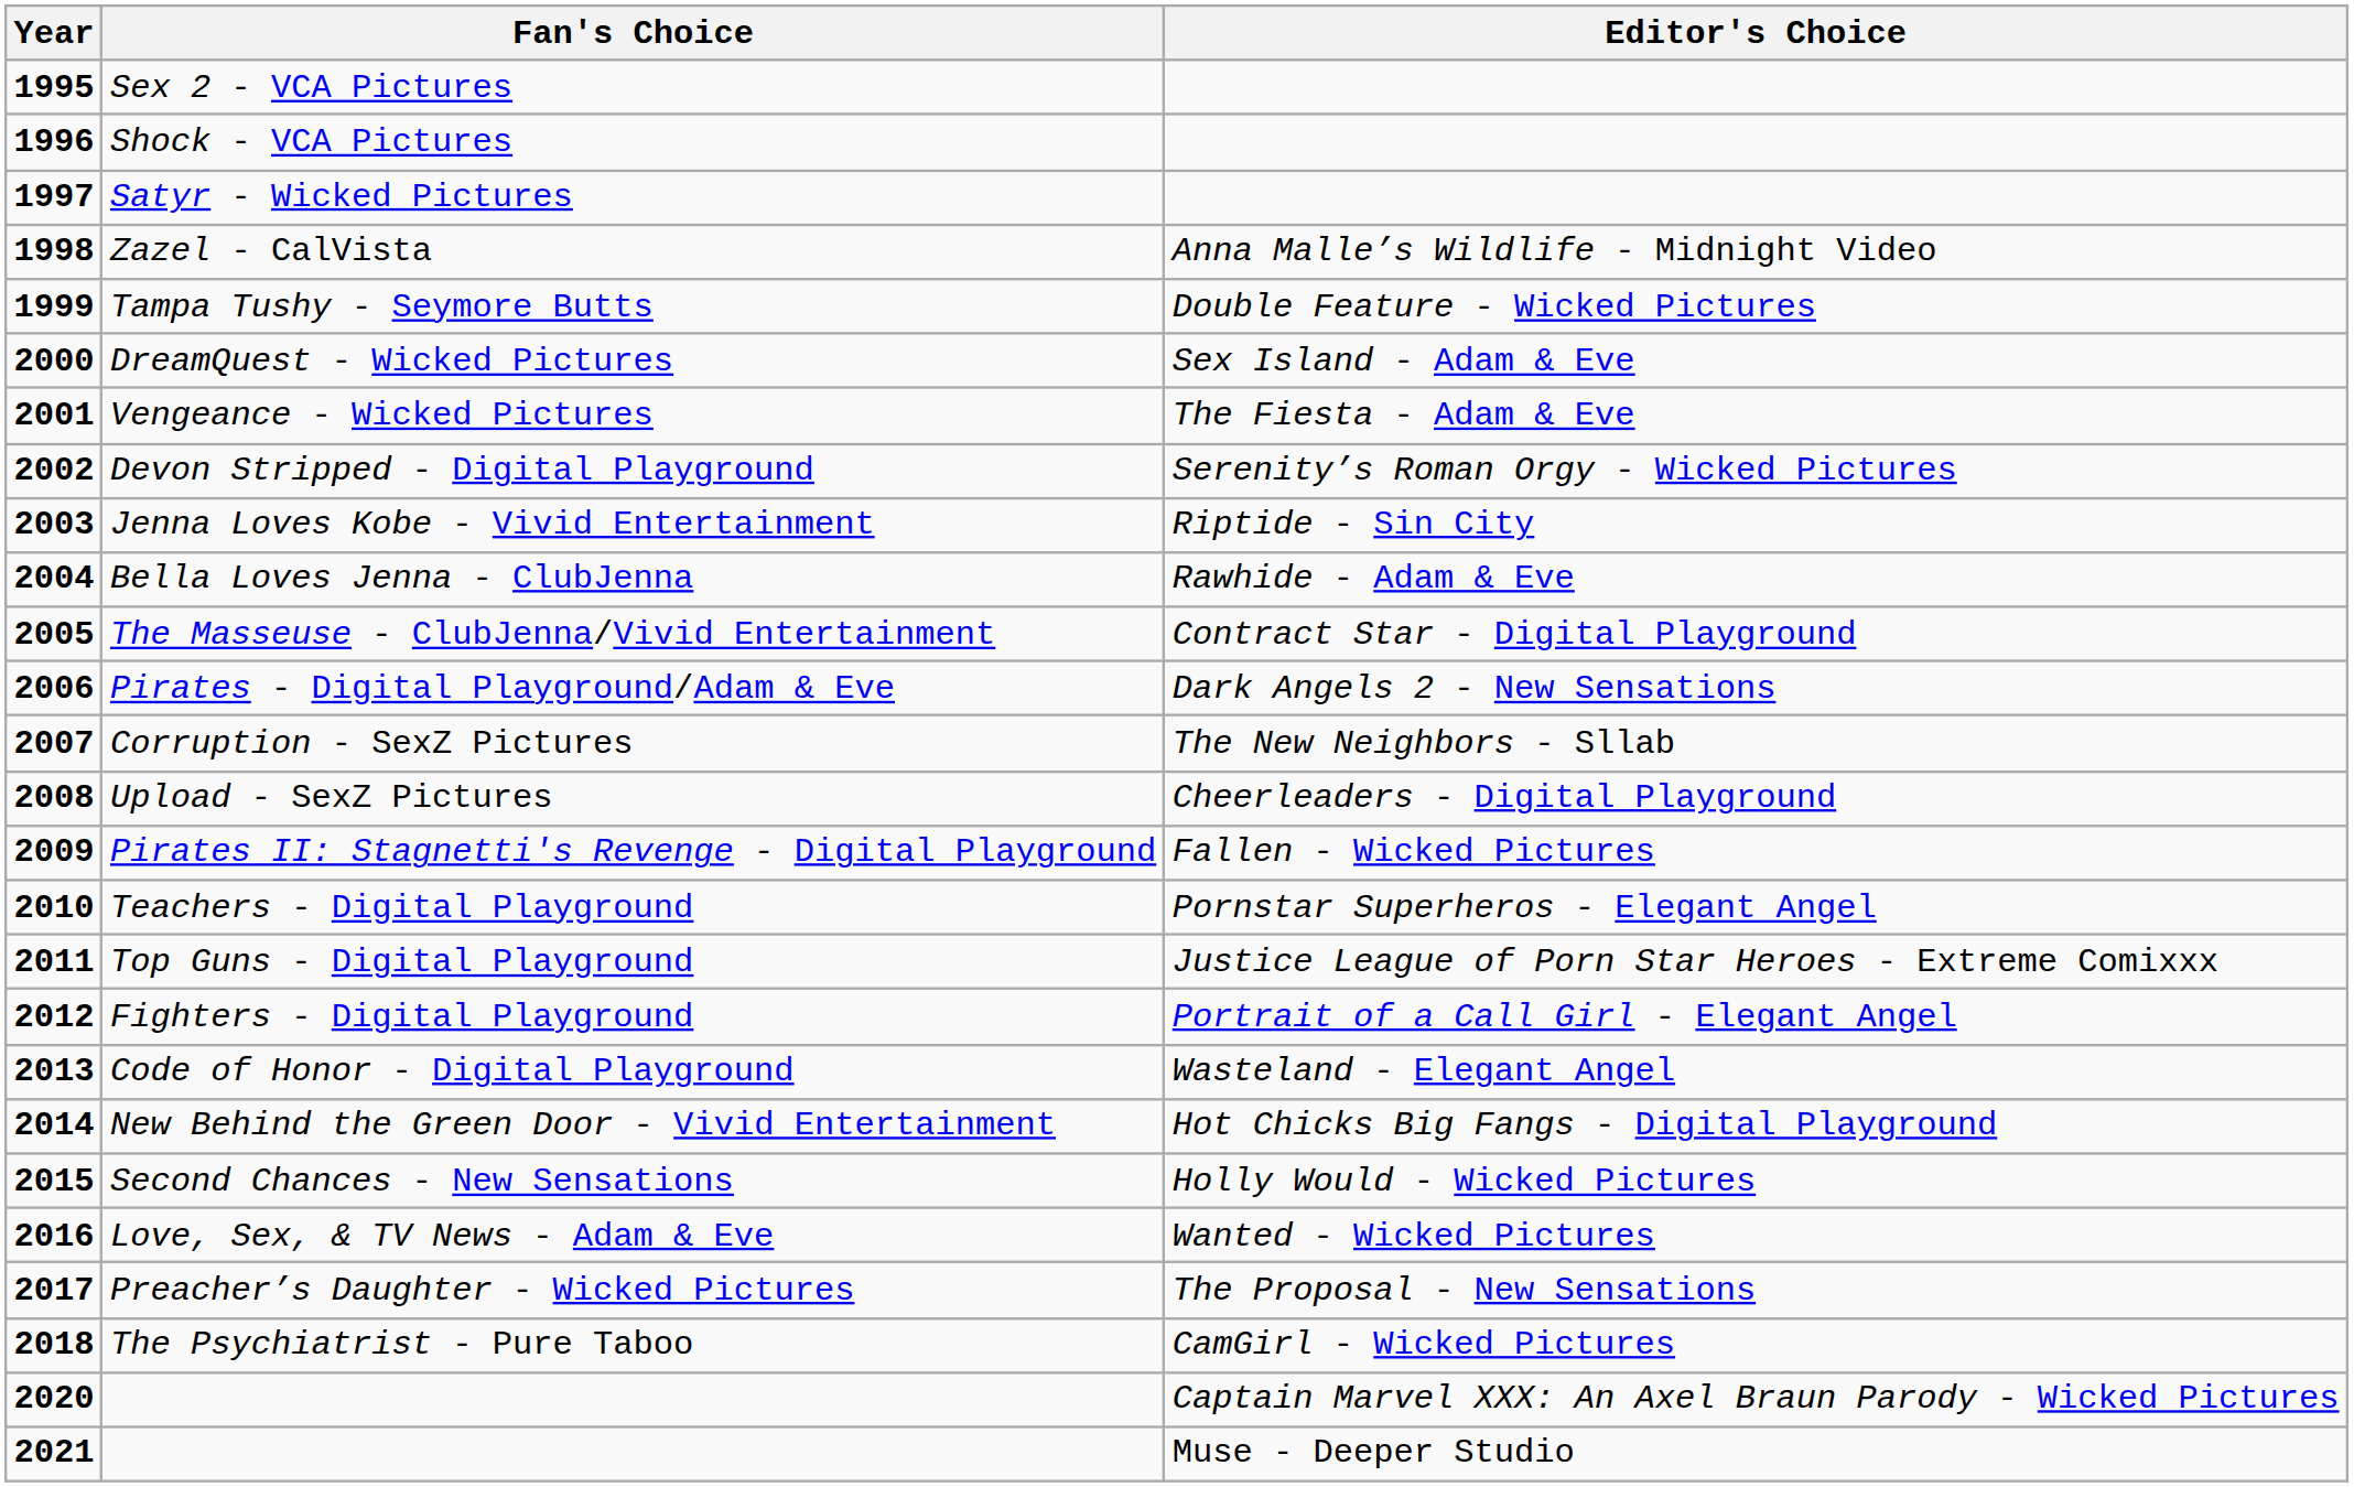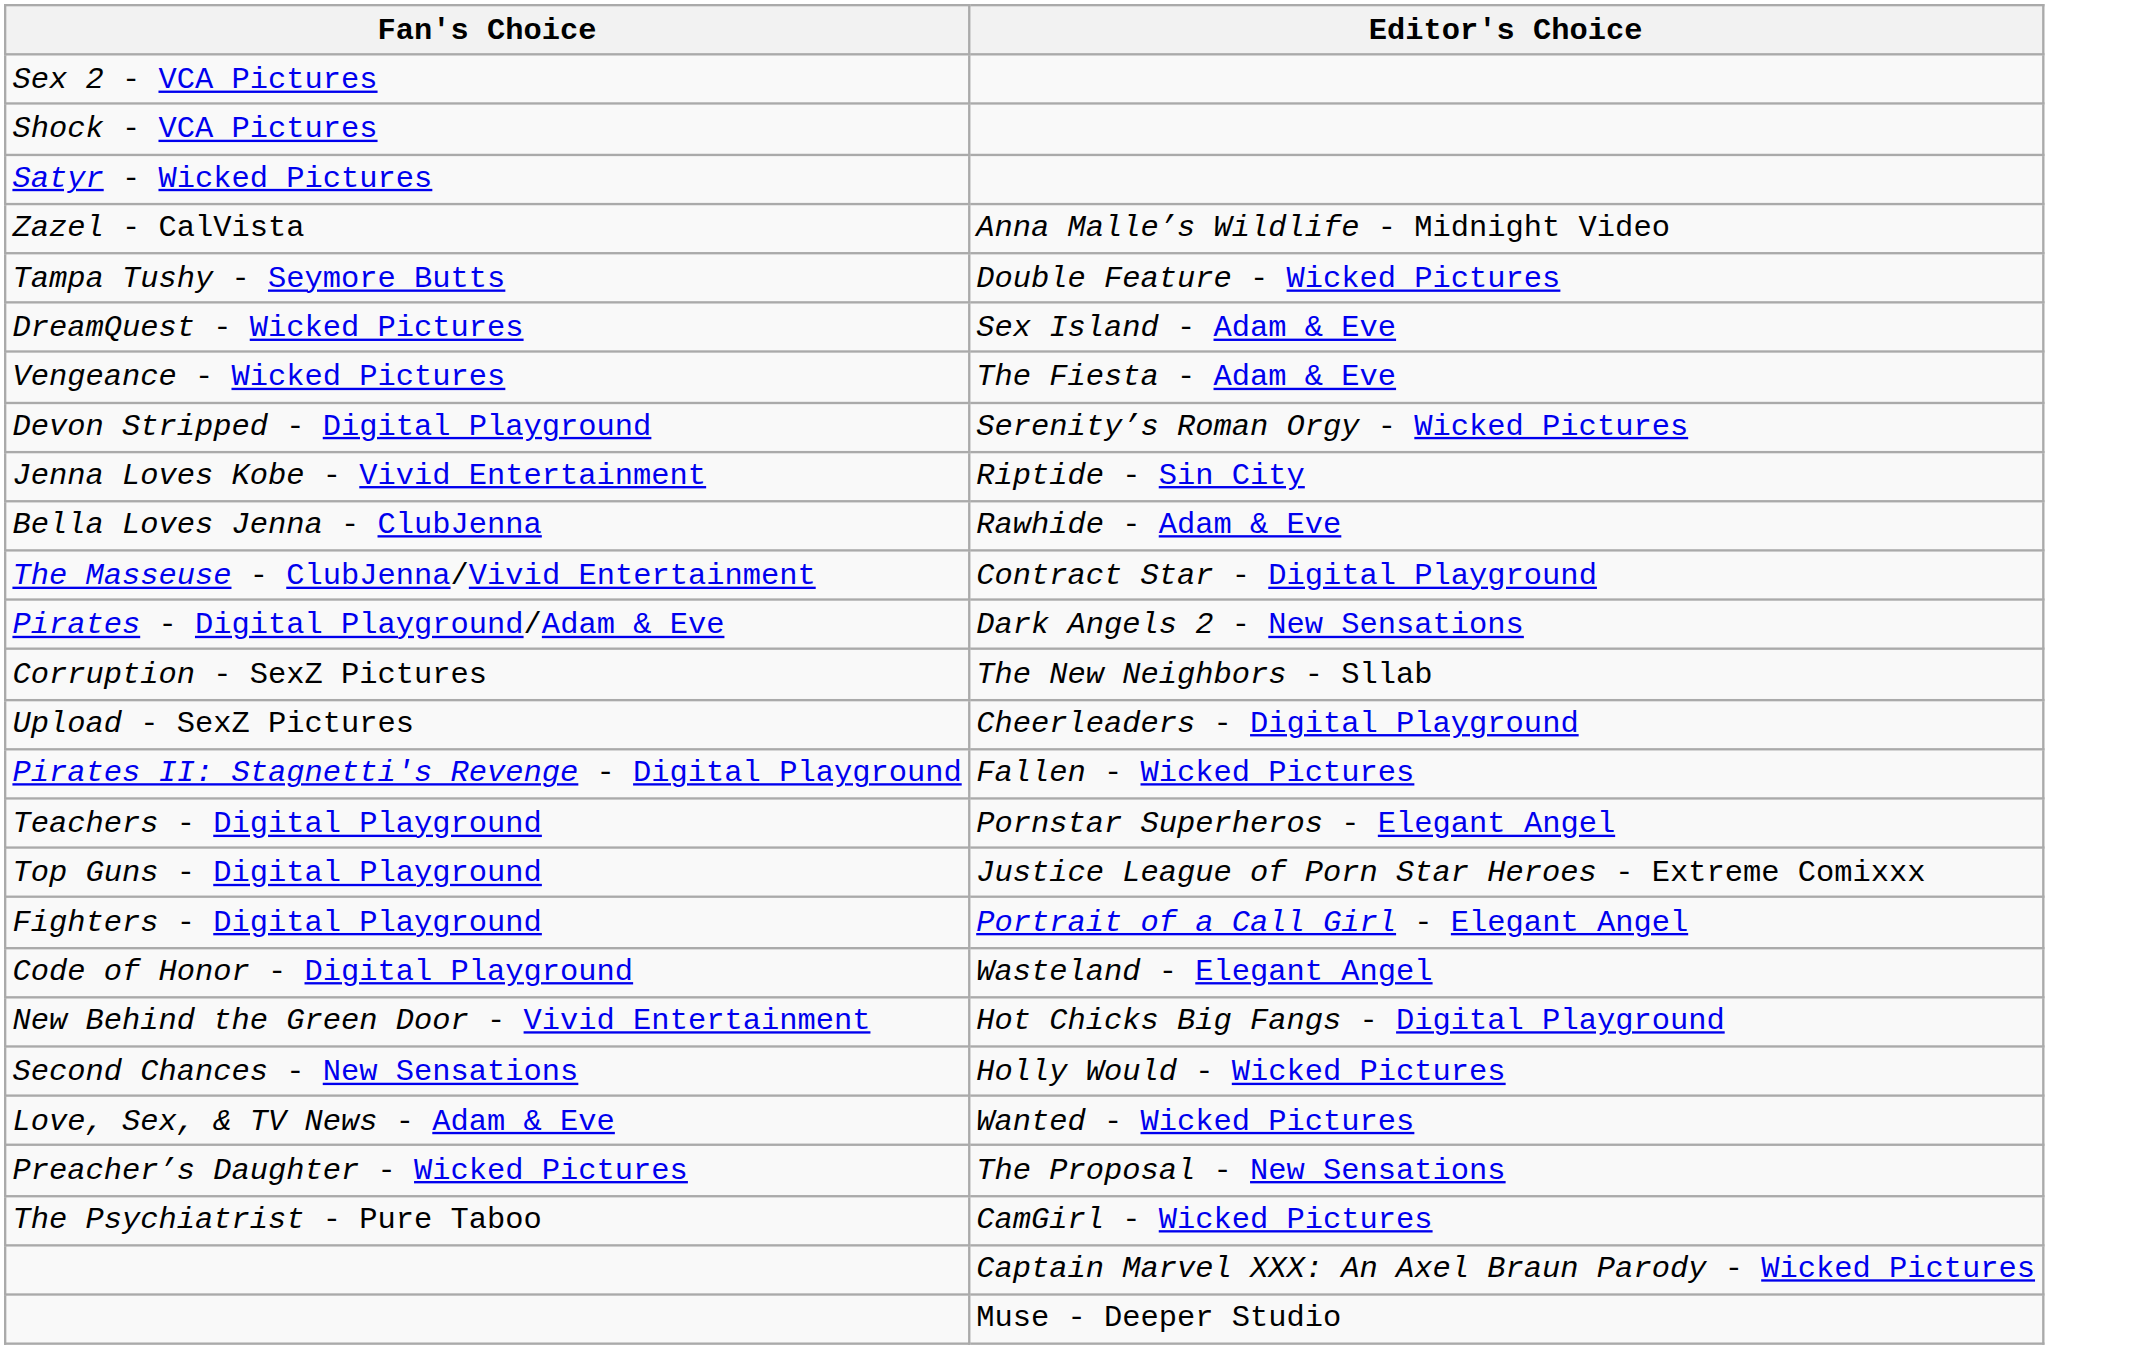- column: Year | 1995 | 1996 | 1997 | 1998 | 1999 | 2000 | 2001 | 2002 | 2003 | 2004 | 2005 | 2006 | 2007 | 2008 | 2009 | 2010 | 2011 | 2012 | 2013 | 2014 | 2015 | 2016 | 2017 | 2018 | 2020 | 2021
